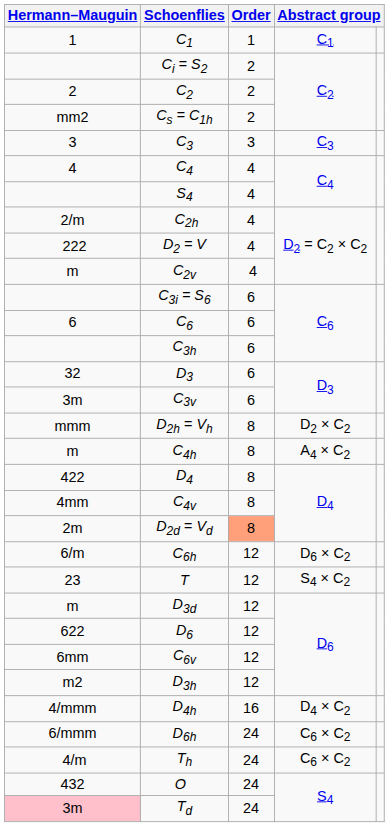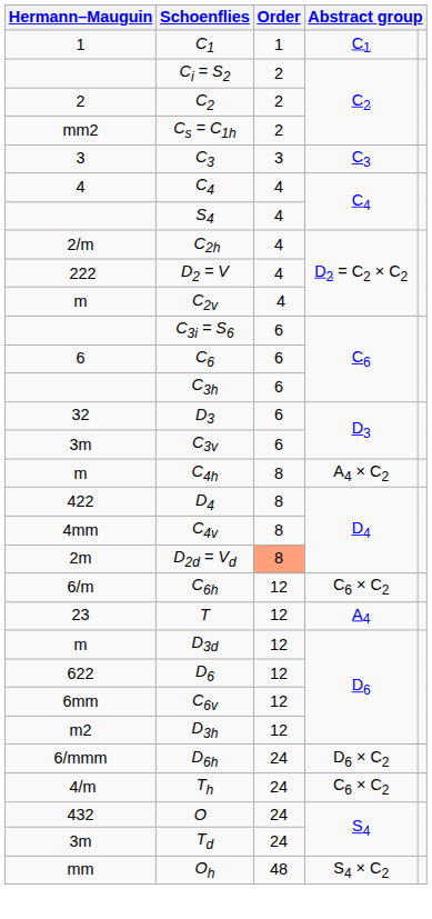- row: mmm | D2h = Vh | 8 | D2 × C2
C6h | column 4: D6 × C2 -> C6 × C2
T | column 4: S4 × C2 -> A4
- row: 4/mmm | D4h | 16 | D4 × C2
D6h | column 4: C6 × C2 -> D6 × C2
Td | Hermann–Mauguin: pink background -> no background
+ row: mm | Oh | 48 | S4 × C2
